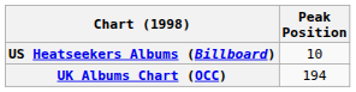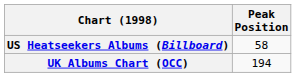US Heatseekers Albums (Billboard) | Peak Position: 10 -> 58
